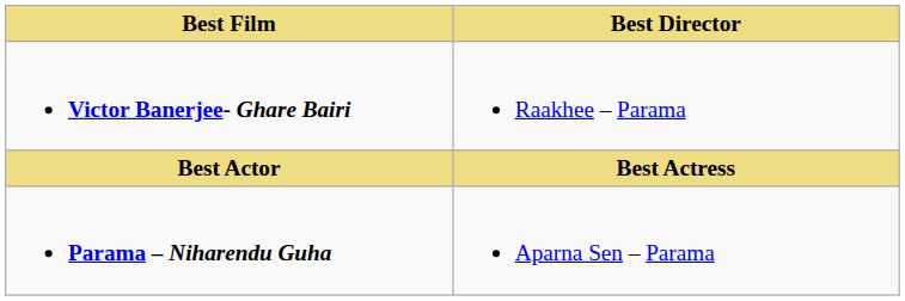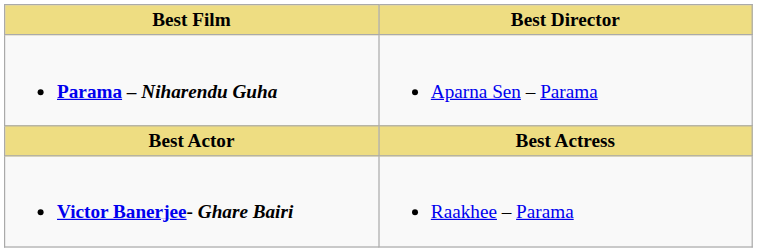rows swapped: Parama – Niharendu Guha <-> Victor Banerjee- Ghare Bairi
